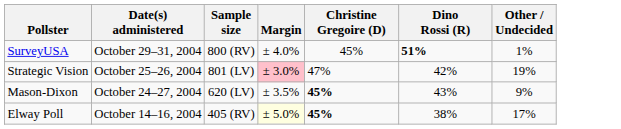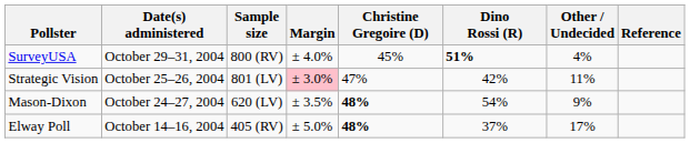+ column: Reference
SurveyUSA | Other / Undecided: 1% -> 4%
Strategic Vision | Other / Undecided: 19% -> 11%
Mason-Dixon | Christine Gregoire (D): 45% -> 48%
Mason-Dixon | Dino Rossi (R): 43% -> 54%
Elway Poll | Margin: lightyellow background -> no background
Elway Poll | Christine Gregoire (D): 45% -> 48%
Elway Poll | Dino Rossi (R): 38% -> 37%
